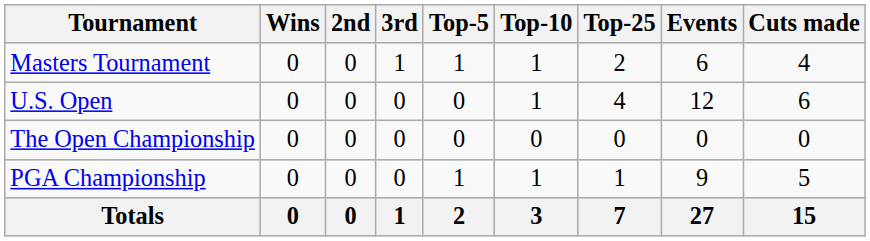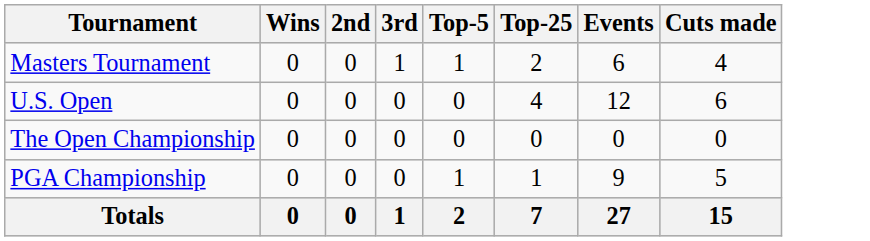- column: Top-10 | 1 | 1 | 0 | 1 | 3
